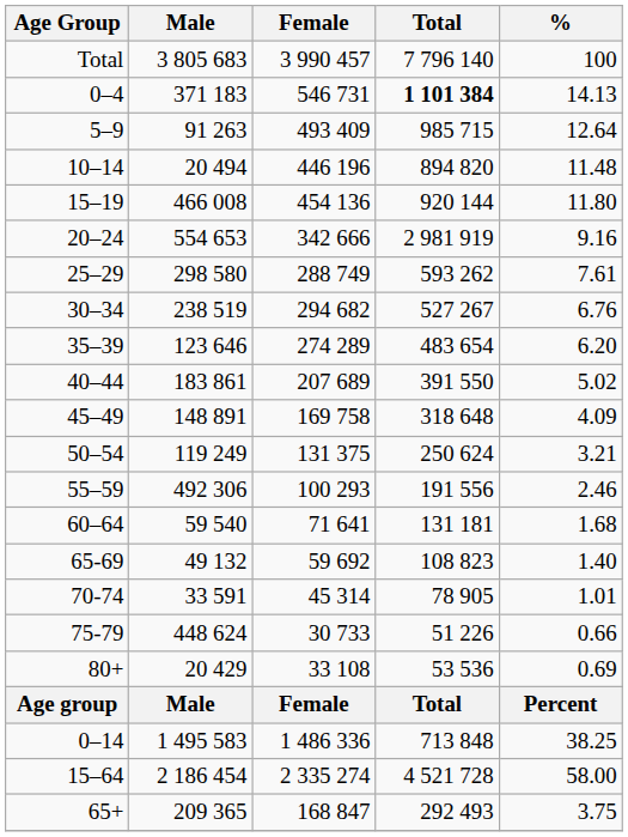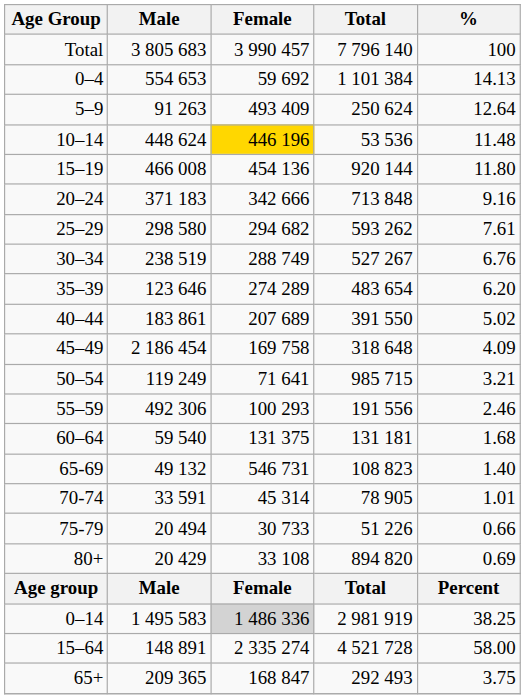0–4 | Male: 371 183 -> 554 653
0–4 | Female: 546 731 -> 59 692
0–4 | Total: bold -> normal
5–9 | Total: 985 715 -> 250 624
10–14 | Male: 20 494 -> 448 624
10–14 | Female: no background -> gold background
10–14 | Total: 894 820 -> 53 536
20–24 | Male: 554 653 -> 371 183
20–24 | Total: 2 981 919 -> 713 848
25–29 | Female: 288 749 -> 294 682
30–34 | Female: 294 682 -> 288 749
45–49 | Male: 148 891 -> 2 186 454
50–54 | Female: 131 375 -> 71 641
50–54 | Total: 250 624 -> 985 715
60–64 | Female: 71 641 -> 131 375
65-69 | Female: 59 692 -> 546 731
75-79 | Male: 448 624 -> 20 494
80+ | Total: 53 536 -> 894 820
0–14 | Female: no background -> lightgrey background
0–14 | Total: 713 848 -> 2 981 919
15–64 | Male: 2 186 454 -> 148 891
